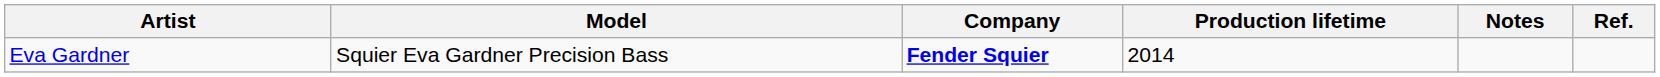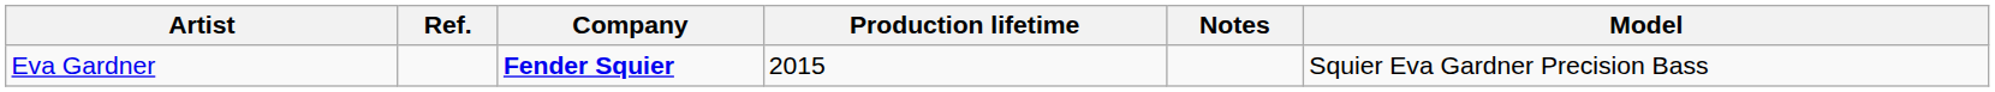columns swapped: Model <-> Ref.
Eva Gardner | Production lifetime: 2014 -> 2015
